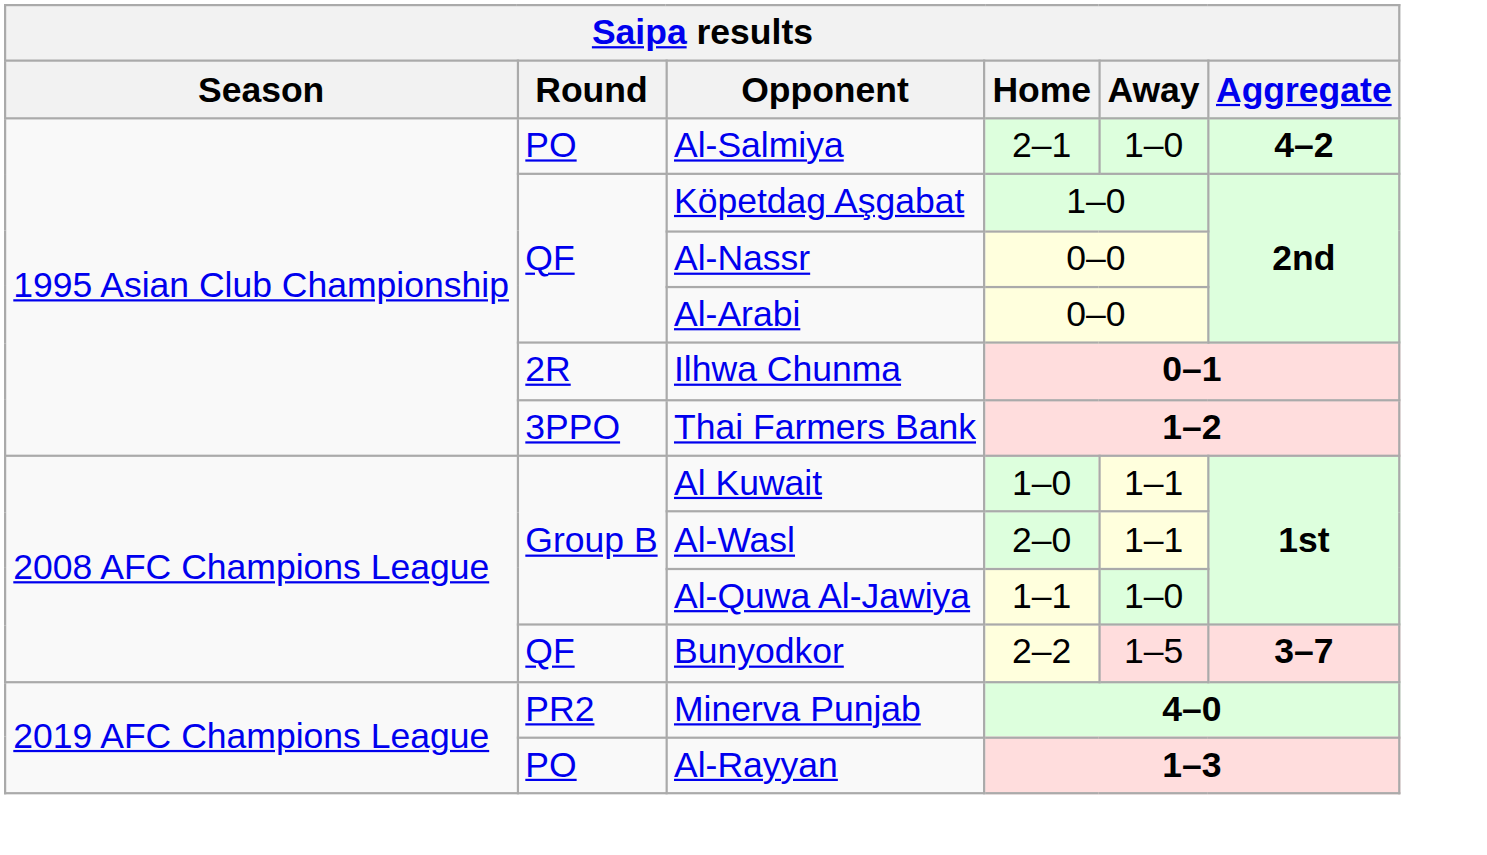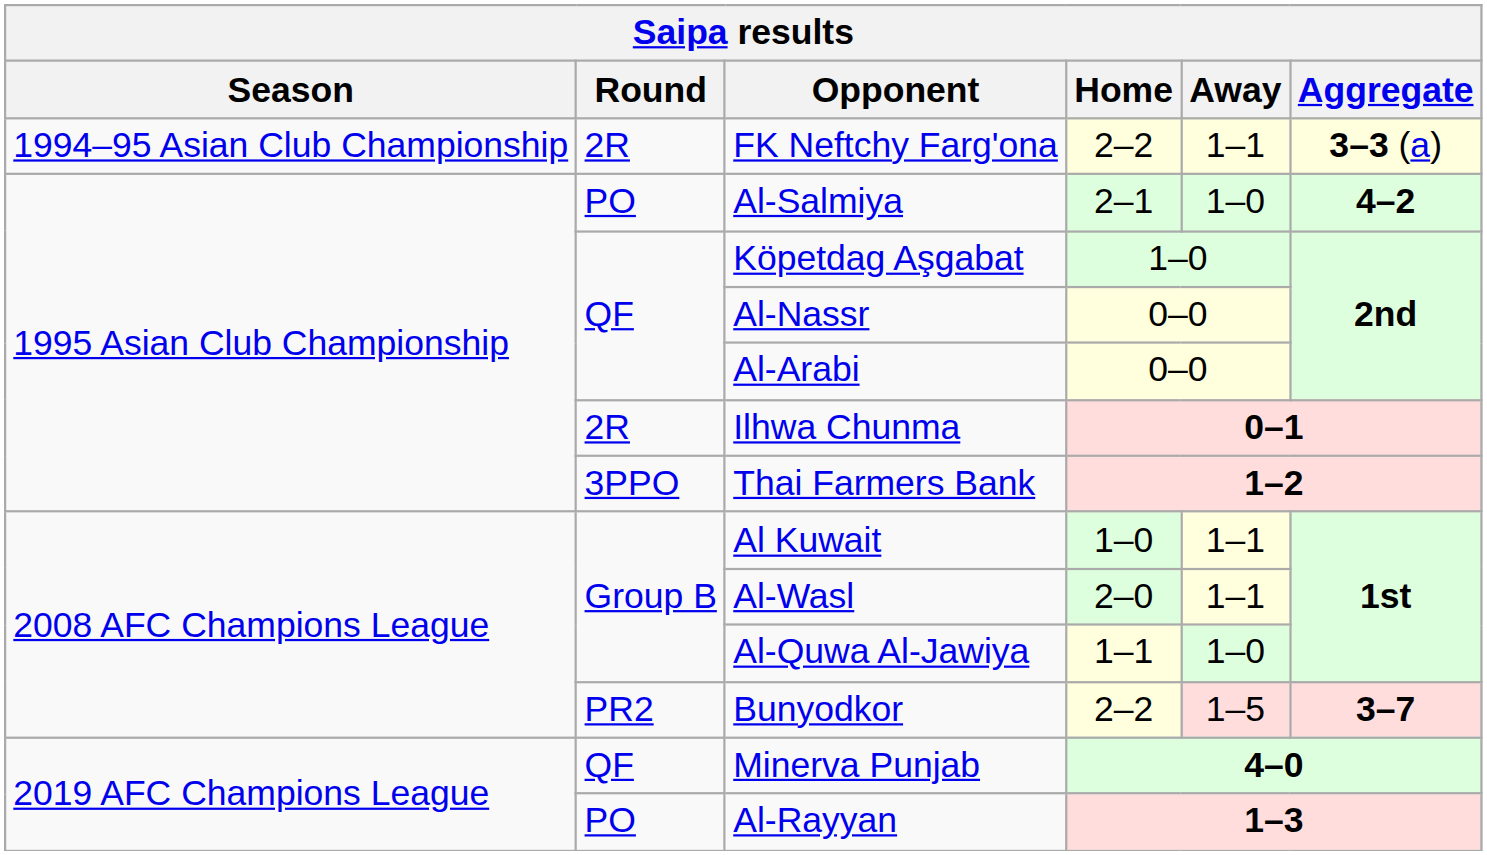+ row: 1994–95 Asian Club Championship | 2R | FK Neftchy Farg'ona | 2–2 | 1–1 | 3–3 (a)
Bunyodkor | Round: QF -> PR2
Minerva Punjab | Round: PR2 -> QF
